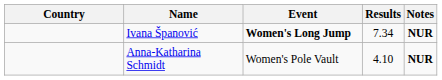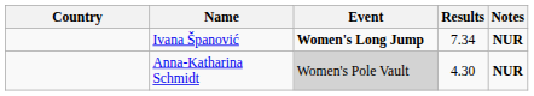Anna-Katharina Schmidt | Event: no background -> lightgrey background
Anna-Katharina Schmidt | Results: 4.10 -> 4.30
